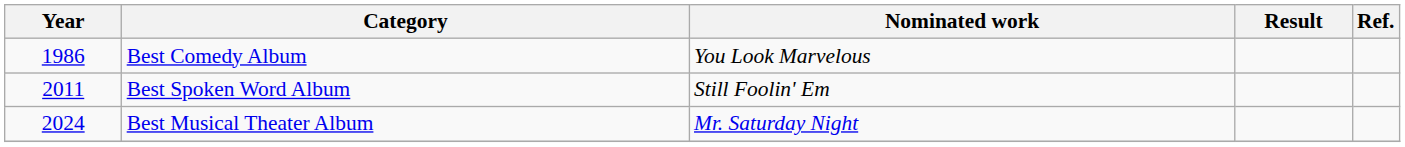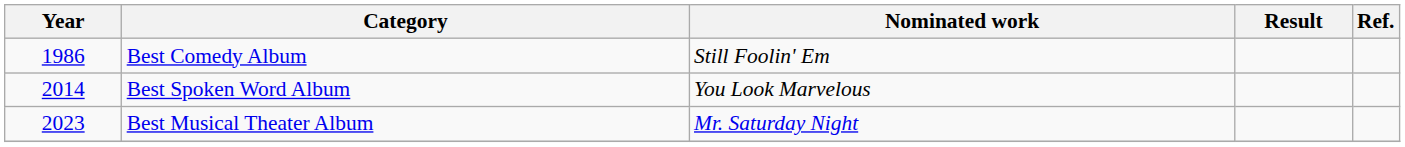Best Comedy Album | Nominated work: You Look Marvelous -> Still Foolin' Em
Best Spoken Word Album | Year: 2011 -> 2014
Best Spoken Word Album | Nominated work: Still Foolin' Em -> You Look Marvelous
Best Musical Theater Album | Year: 2024 -> 2023
